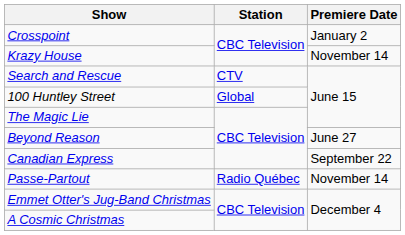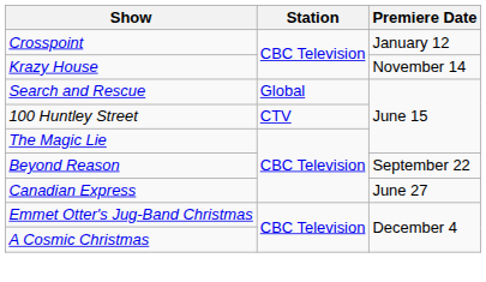Crosspoint | Premiere Date: January 2 -> January 12
Search and Rescue | Station: CTV -> Global
100 Huntley Street | Station: Global -> CTV
Beyond Reason | Premiere Date: June 27 -> September 22
Canadian Express | Premiere Date: September 22 -> June 27
- row: Passe-Partout | Radio Québec | November 14
